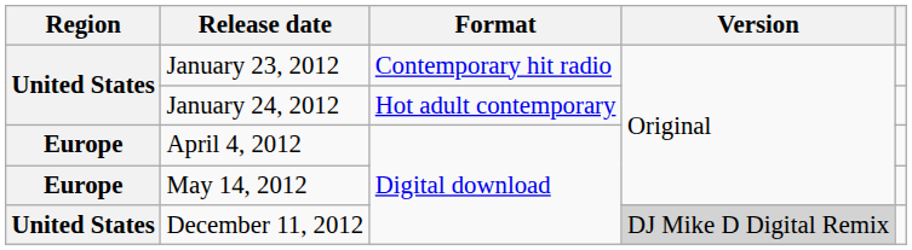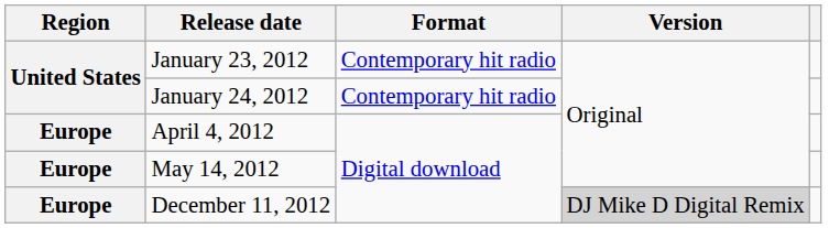January 24, 2012 | Format: Hot adult contemporary -> Contemporary hit radio
December 11, 2012 | Region: United States -> Europe
